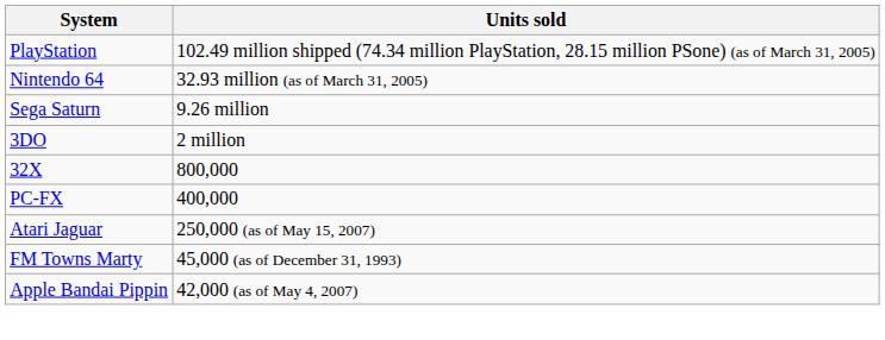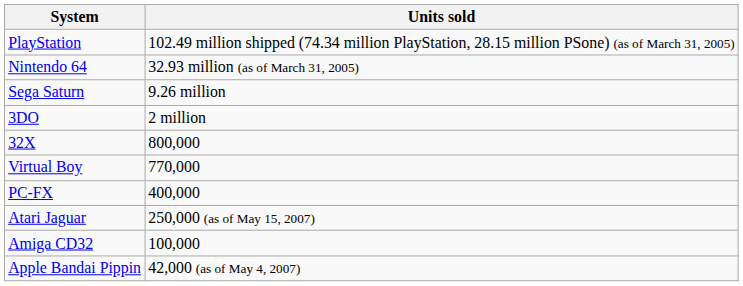+ row: Virtual Boy | 770,000
+ row: Amiga CD32 | 100,000
- row: FM Towns Marty | 45,000 (as of December 31, 1993)
